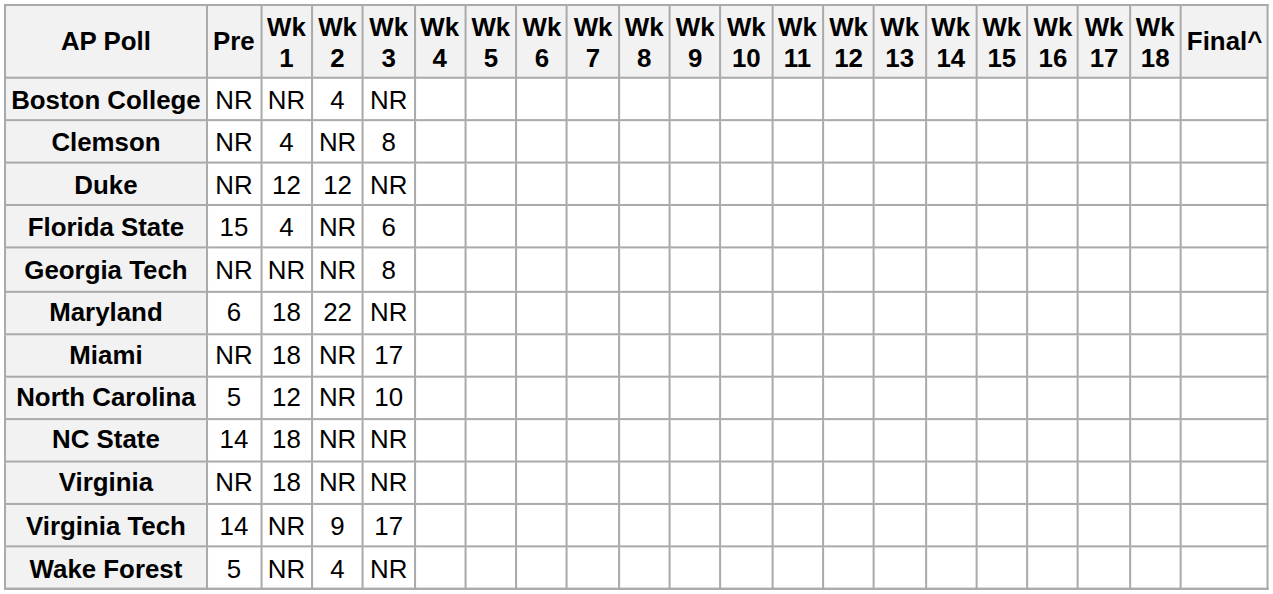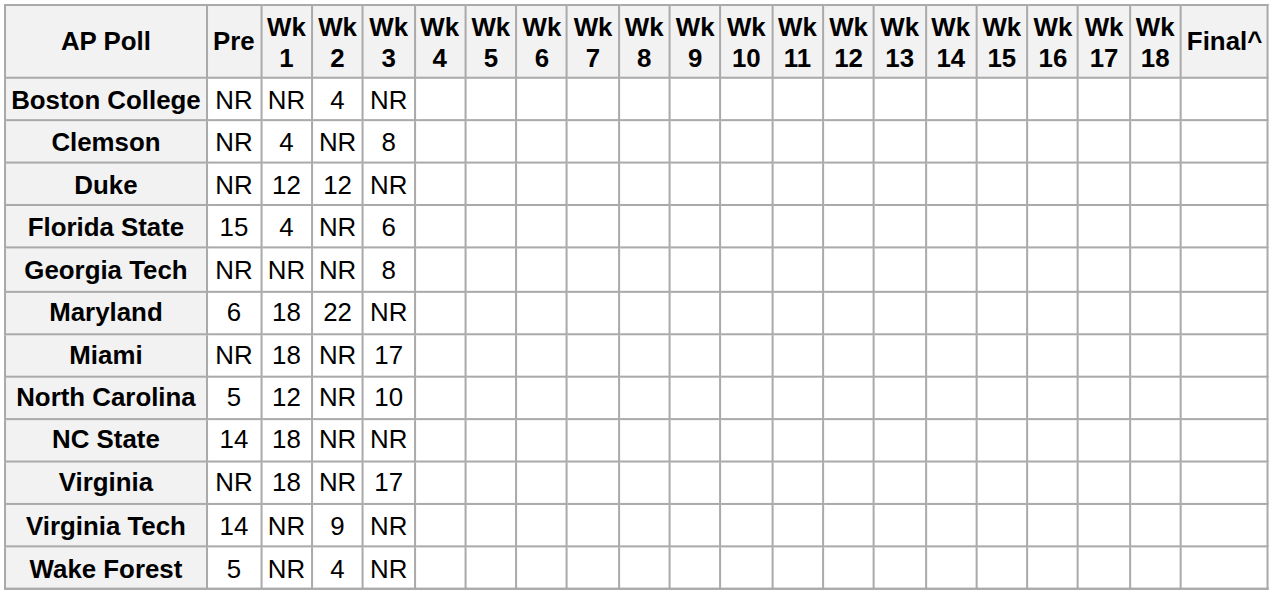Virginia | Wk 3: NR -> 17
Virginia Tech | Wk 3: 17 -> NR
